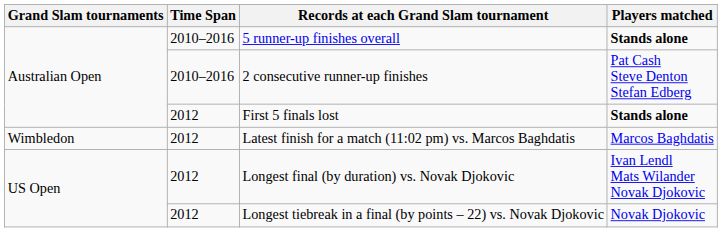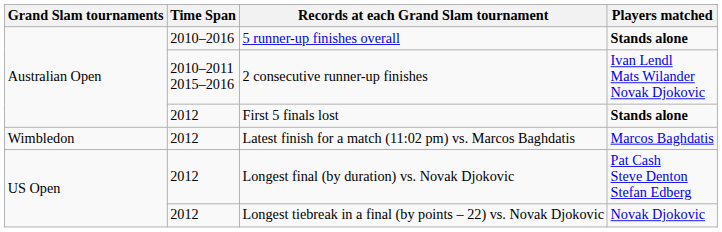2 consecutive runner-up finishes | Time Span: 2010–2016 -> 2010–2011 2015–2016
2 consecutive runner-up finishes | Players matched: Pat Cash Steve Denton Stefan Edberg -> Ivan Lendl Mats Wilander Novak Djokovic
Longest final (by duration) vs. Novak Djokovic | Players matched: Ivan Lendl Mats Wilander Novak Djokovic -> Pat Cash Steve Denton Stefan Edberg
